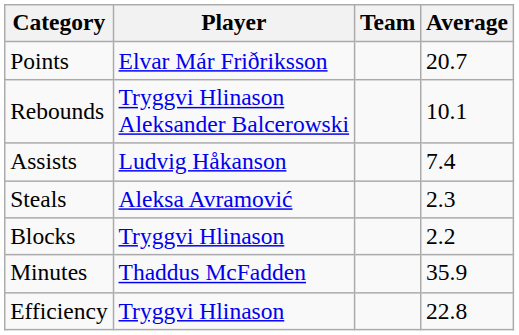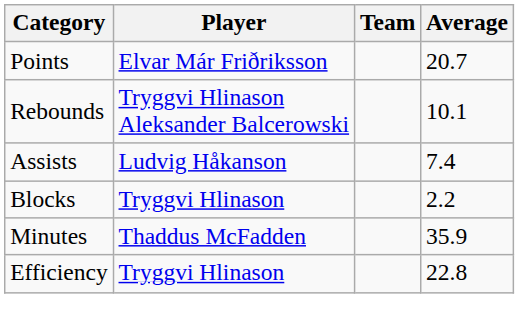- row: Steals | Aleksa Avramović | 2.3
